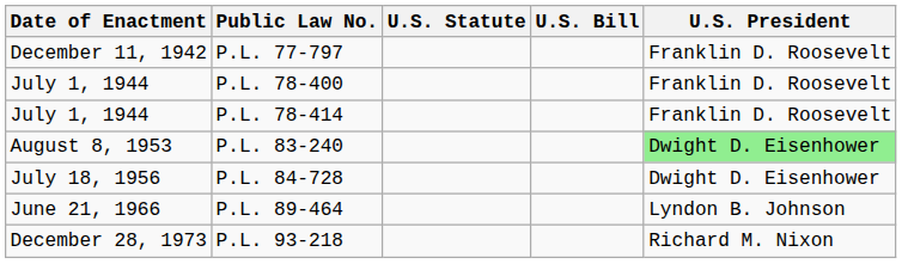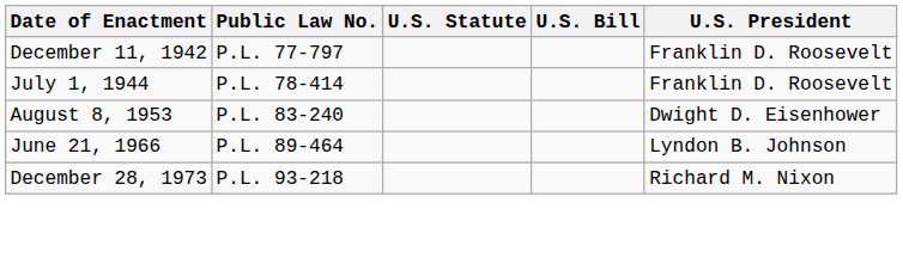- row: July 1, 1944 | P.L. 78-400 | Franklin D. Roosevelt
P.L. 83-240 | U.S. President: lightgreen background -> no background
- row: July 18, 1956 | P.L. 84-728 | Dwight D. Eisenhower
